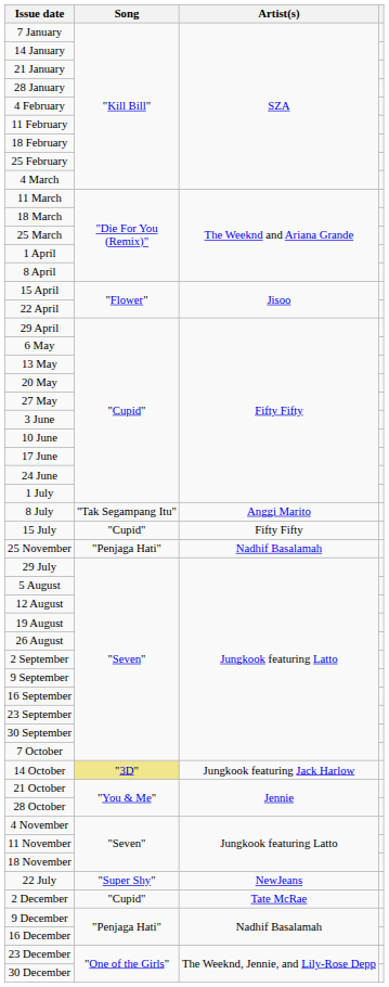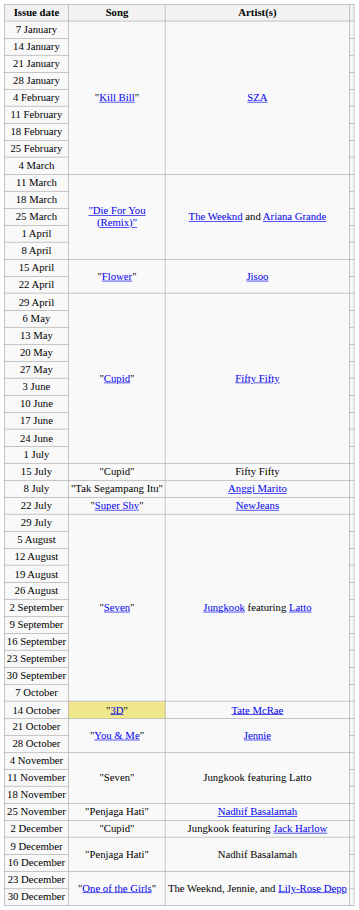rows swapped: 8 July <-> 15 July
rows swapped: 22 July <-> 25 November
14 October | Artist(s): Jungkook featuring Jack Harlow -> Tate McRae
2 December | Artist(s): Tate McRae -> Jungkook featuring Jack Harlow
